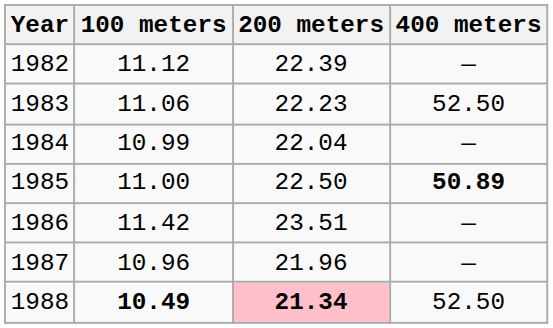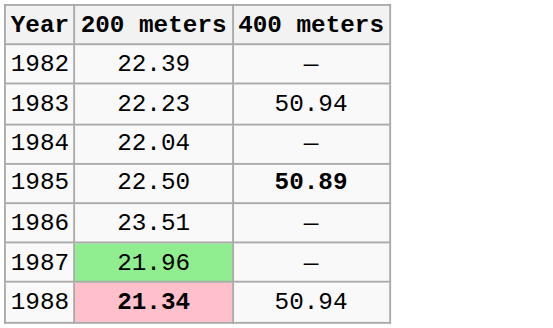- column: 100 meters | 11.12 | 11.06 | 10.99 | 11.00 | 11.42 | 10.96 | 10.49
1983 | 400 meters: 52.50 -> 50.94
1987 | 200 meters: no background -> lightgreen background
1988 | 400 meters: 52.50 -> 50.94
